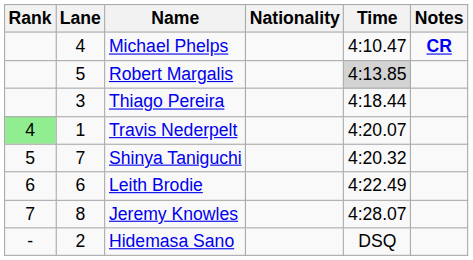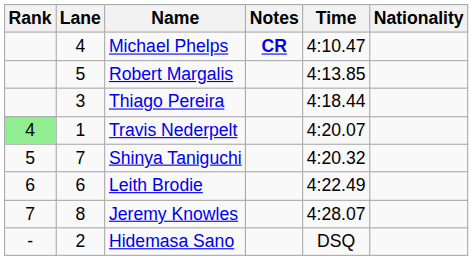columns swapped: Nationality <-> Notes
Robert Margalis | Time: lightgrey background -> no background
